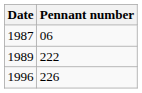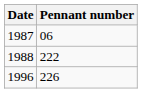222 | Date: 1989 -> 1988
